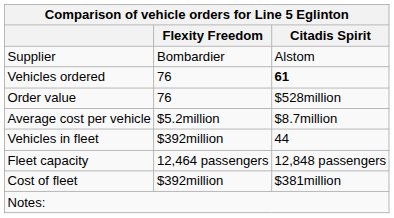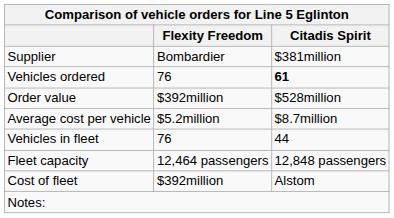Supplier | Citadis Spirit: Alstom -> $381million
Order value | Flexity Freedom: 76 -> $392million
Vehicles in fleet | Flexity Freedom: $392million -> 76
Cost of fleet | Citadis Spirit: $381million -> Alstom
